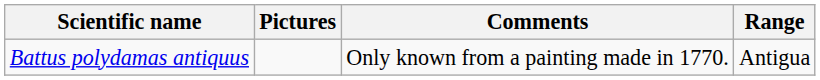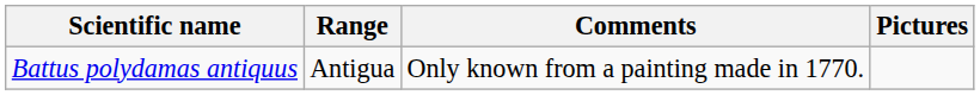columns swapped: Range <-> Pictures
